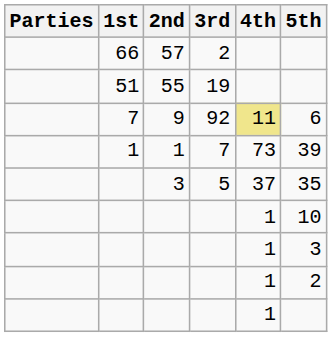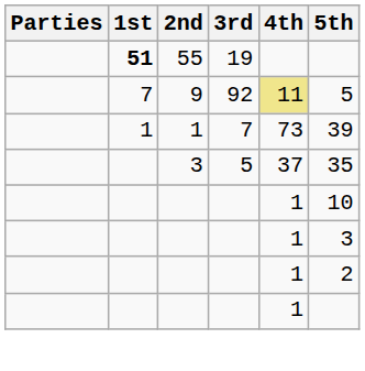- row: 66 | 57 | 2
55 | 1st: normal -> bold
9 | 5th: 6 -> 5
